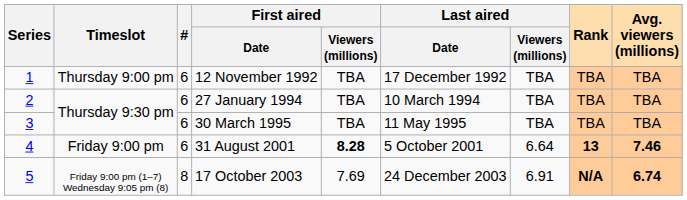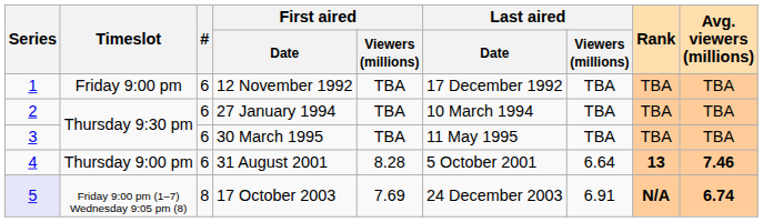12 November 1992 | Timeslot: Thursday 9:00 pm -> Friday 9:00 pm
31 August 2001 | Timeslot: Friday 9:00 pm -> Thursday 9:00 pm
31 August 2001 | First aired / Viewers (millions): bold -> normal
17 October 2003 | Series: no background -> lavender background
